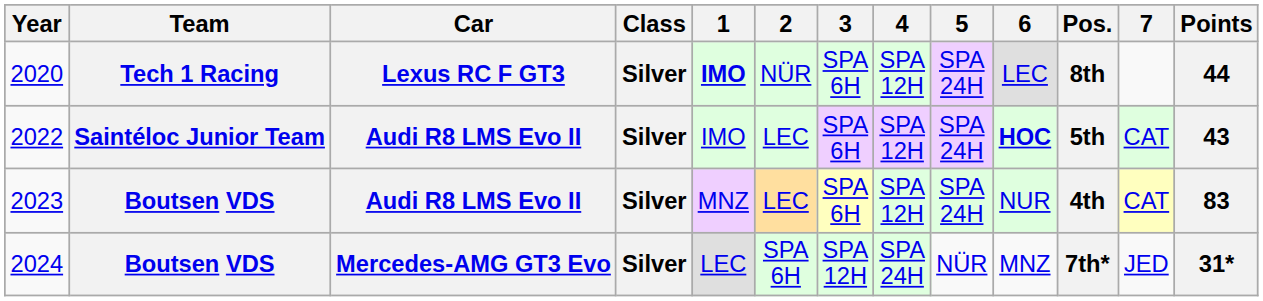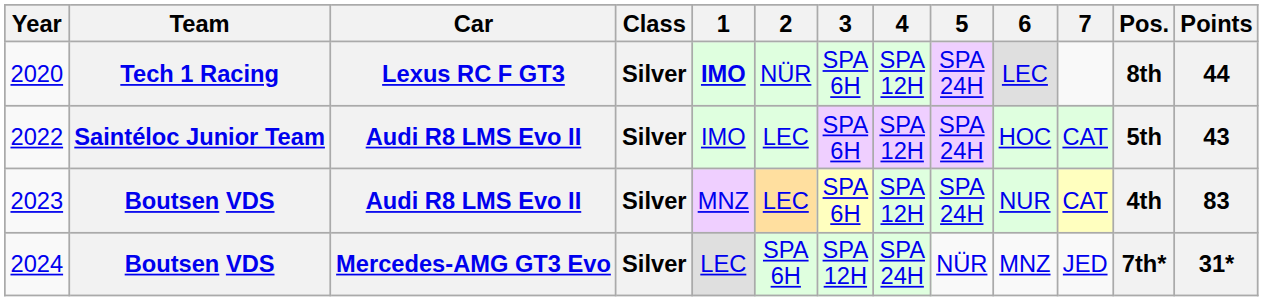columns swapped: 7 <-> Pos.
2022 | 6: bold -> normal
